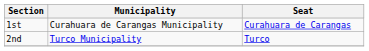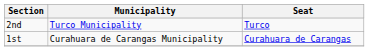rows swapped: 1st <-> 2nd
